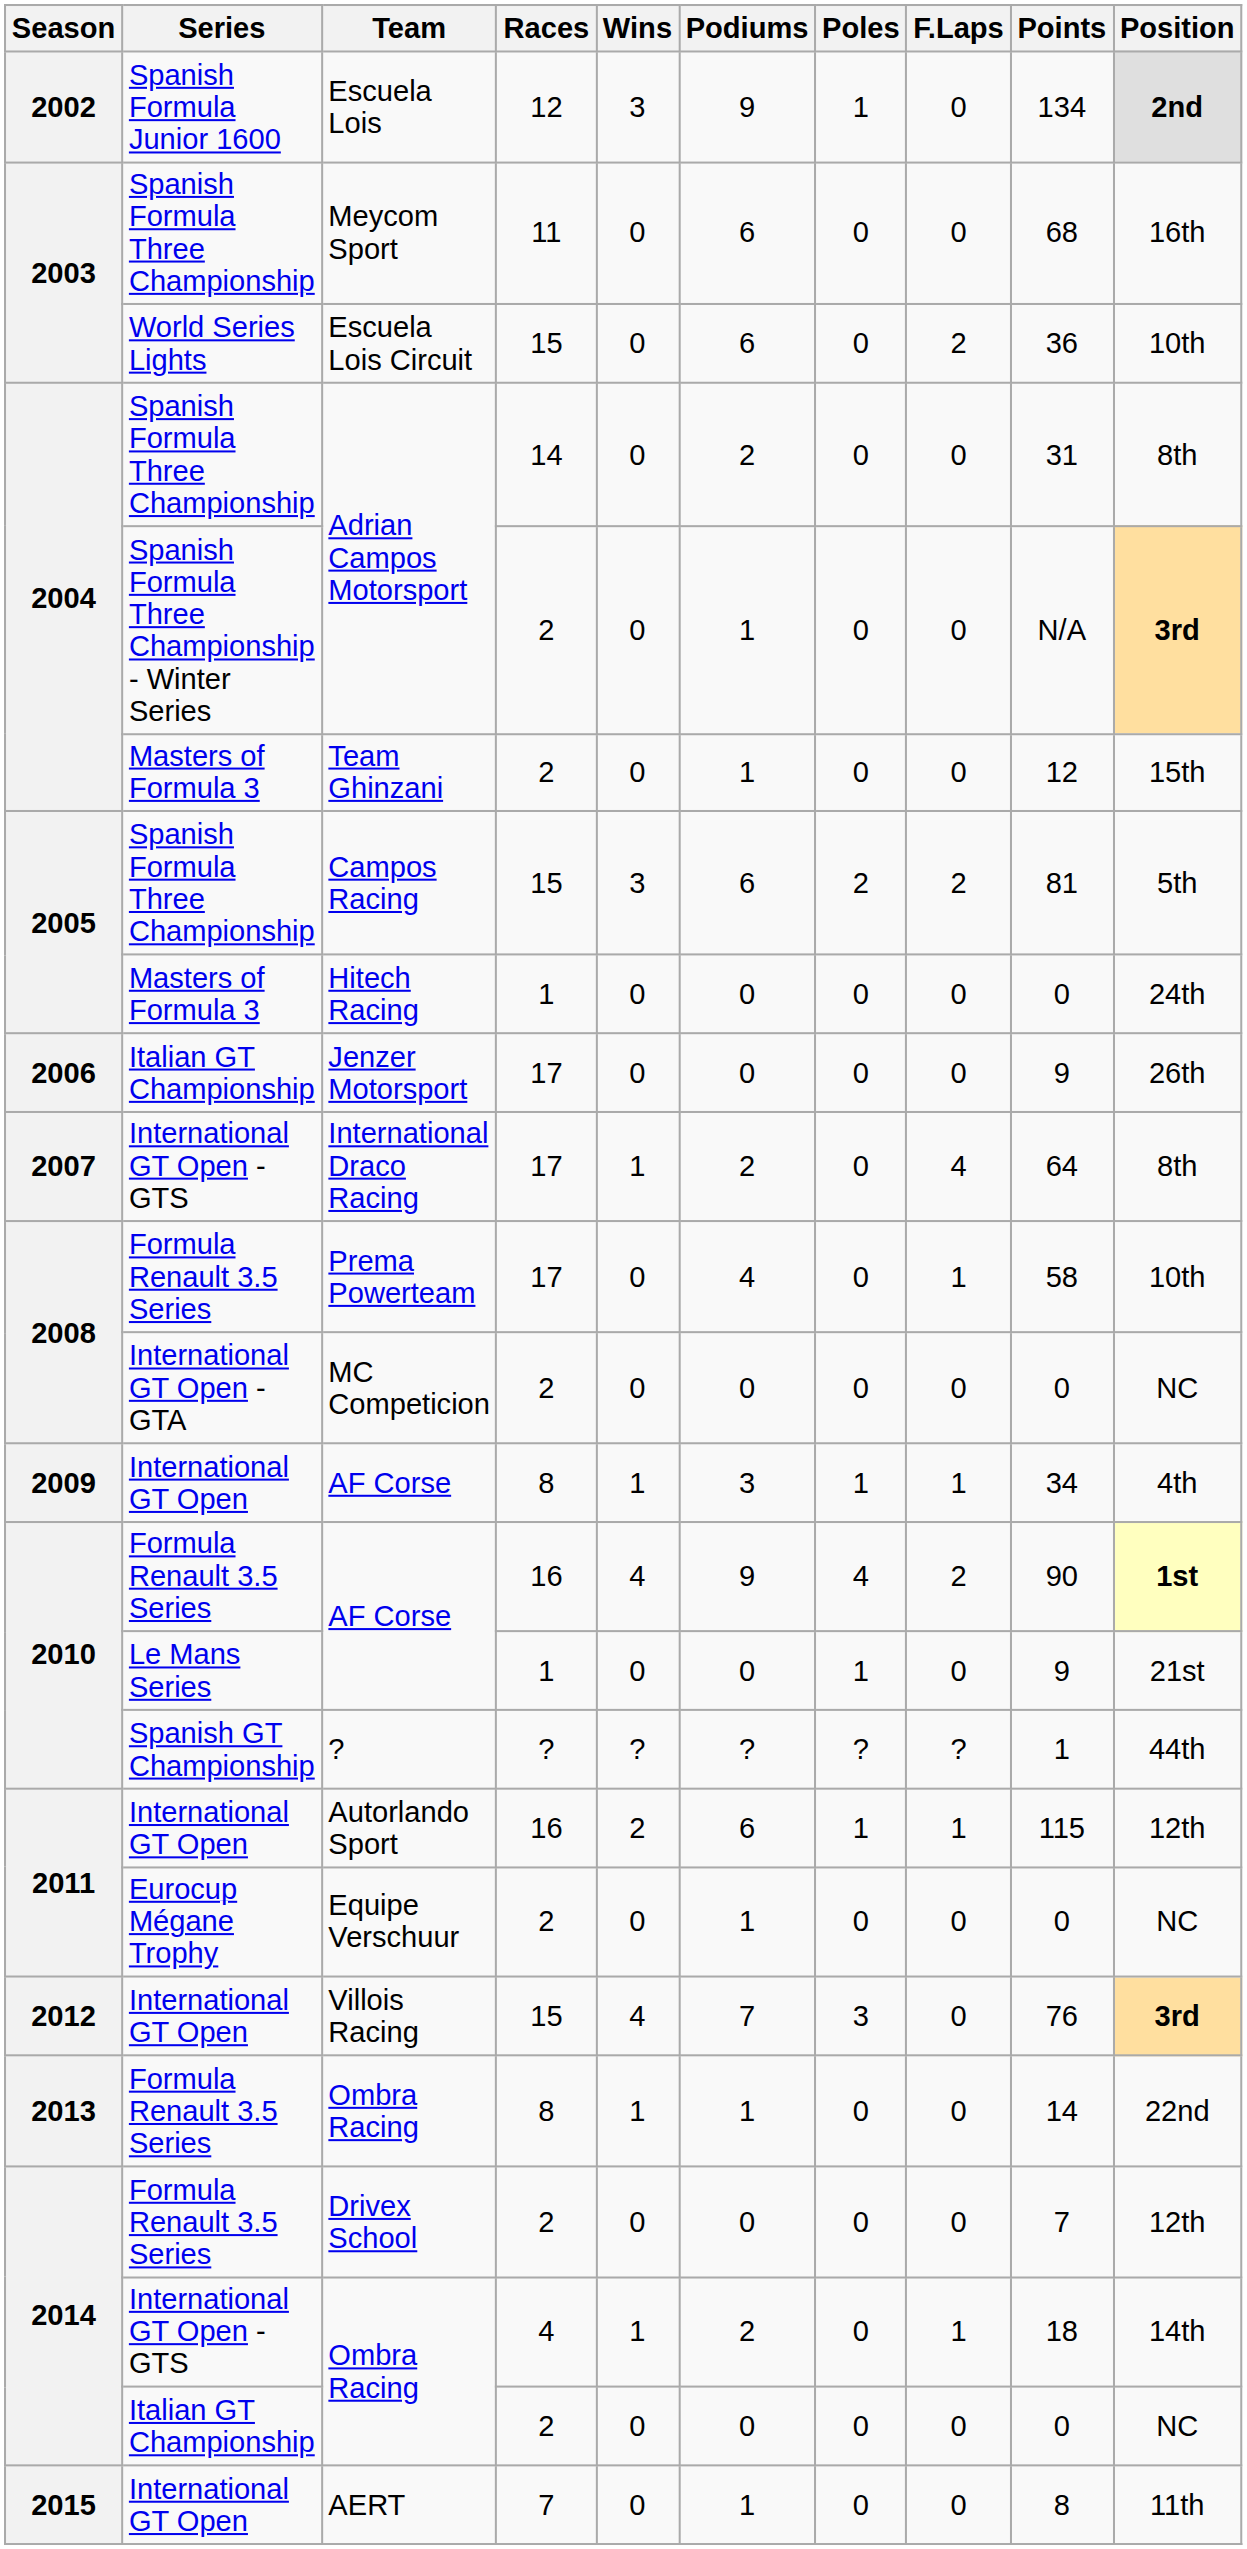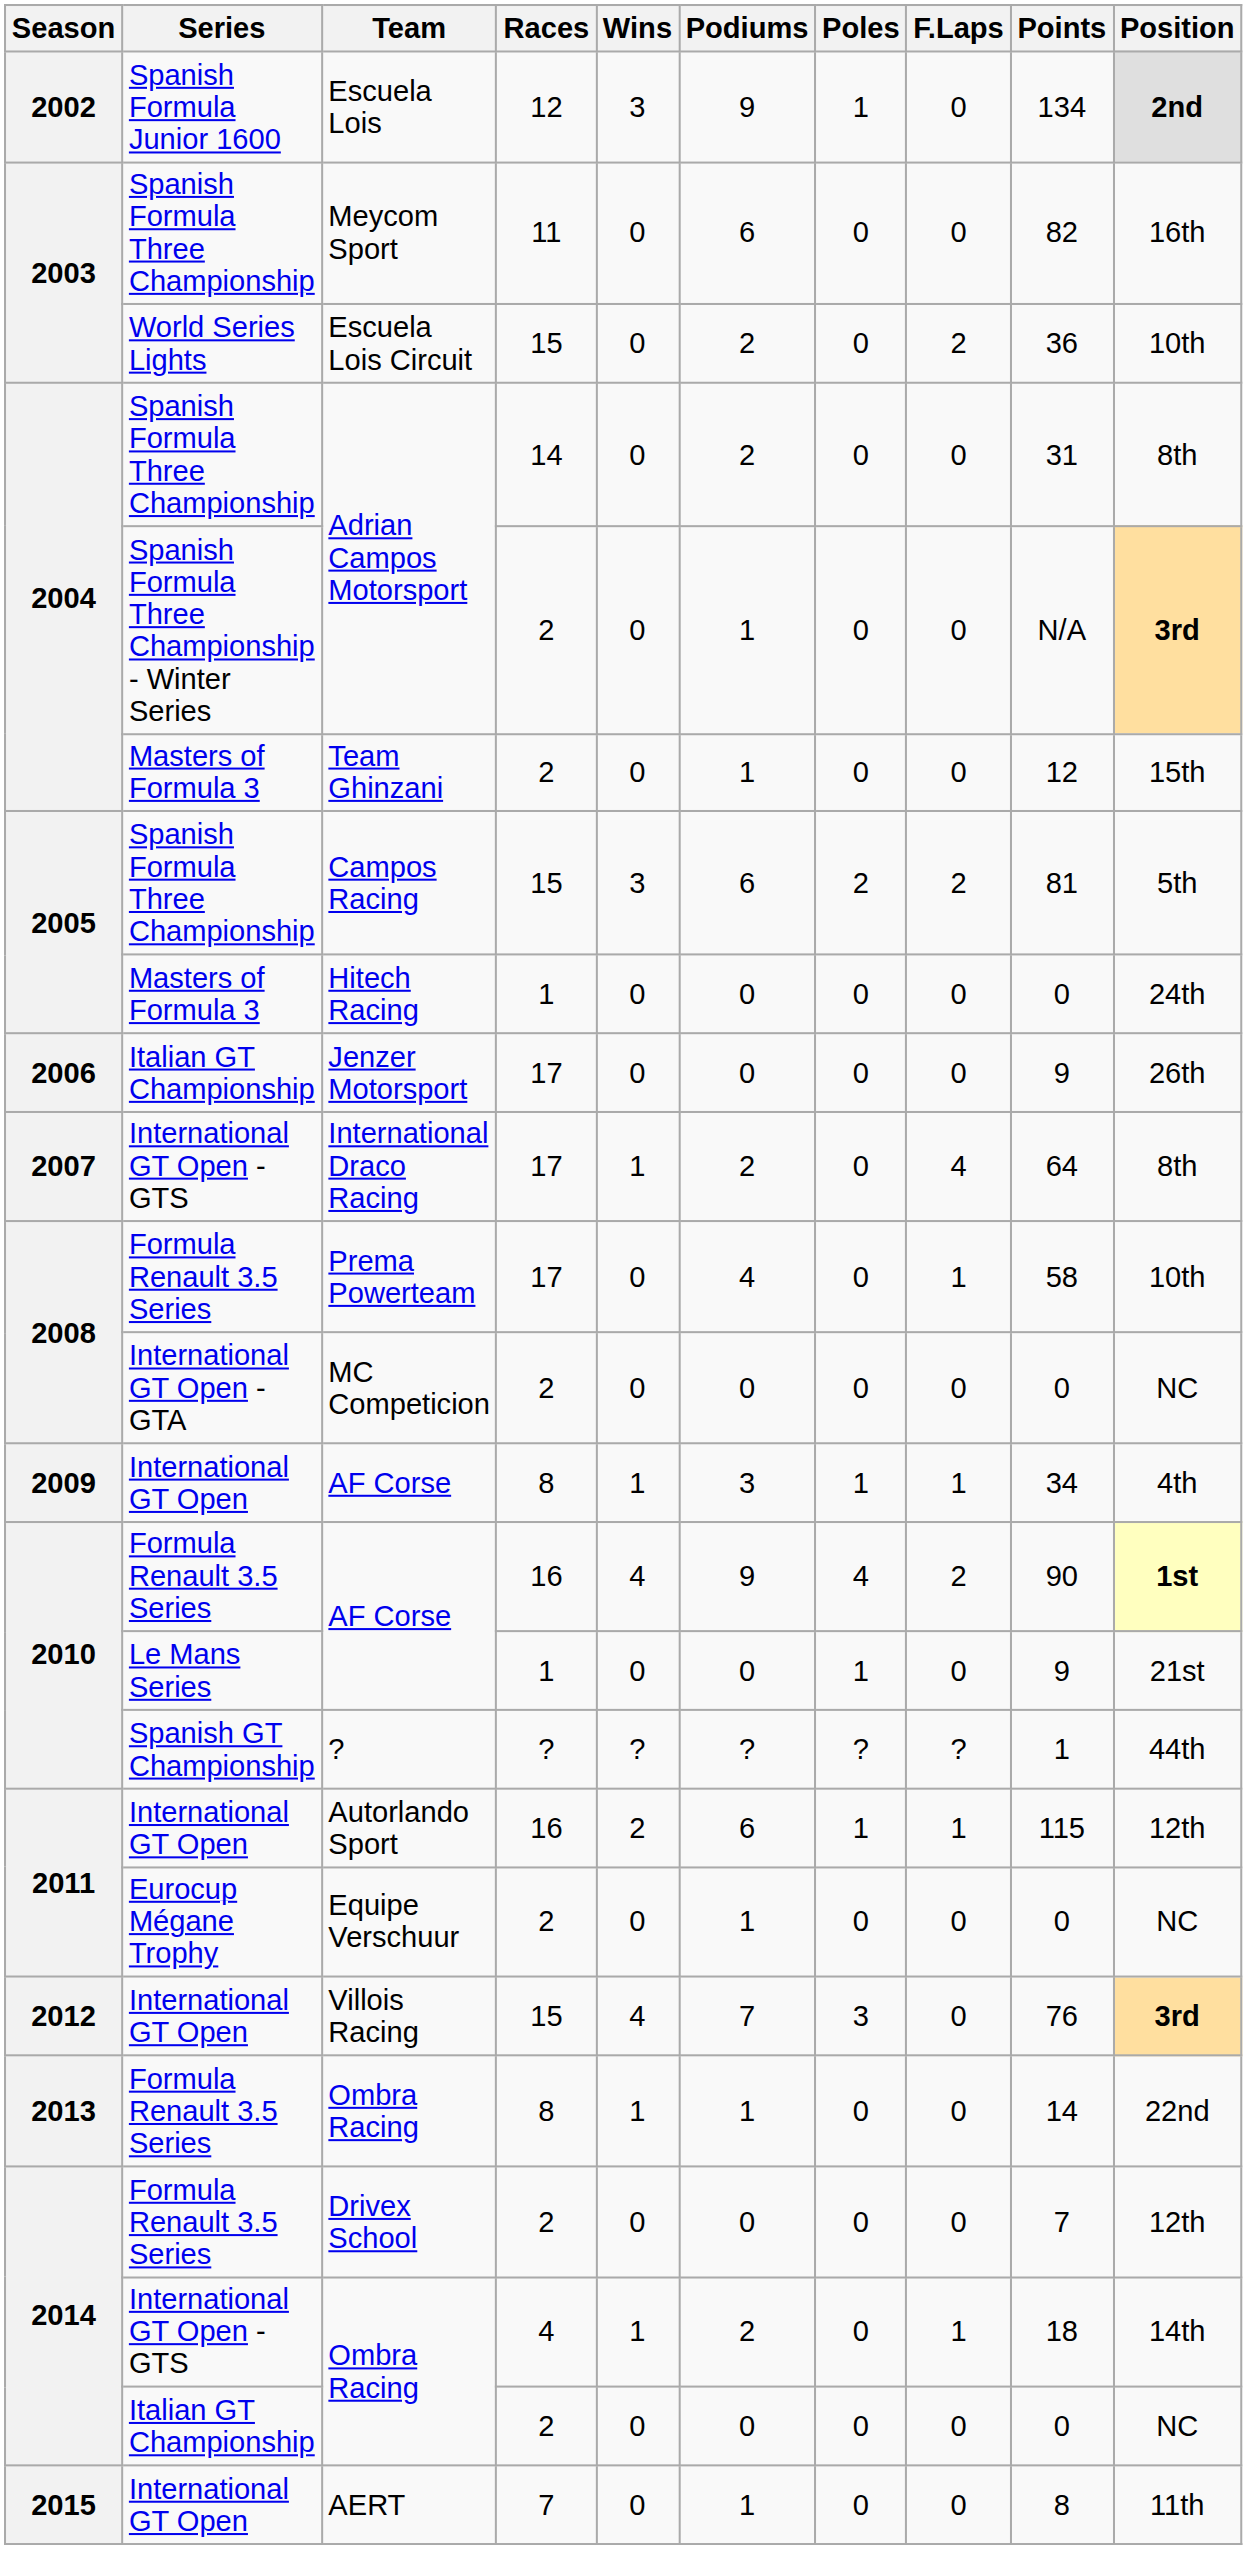Meycom Sport | Points: 68 -> 82
Escuela Lois Circuit | Podiums: 6 -> 2
